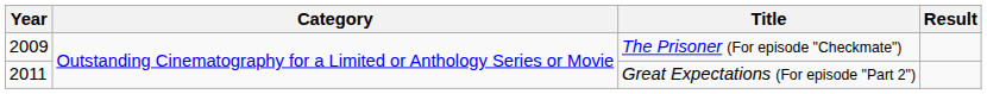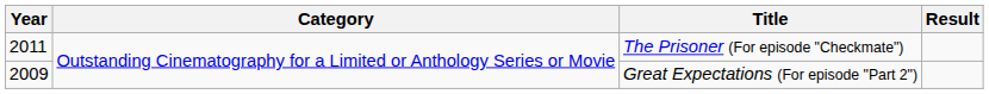The Prisoner (For episode "Checkmate") | Year: 2009 -> 2011
Great Expectations (For episode "Part 2") | Year: 2011 -> 2009
